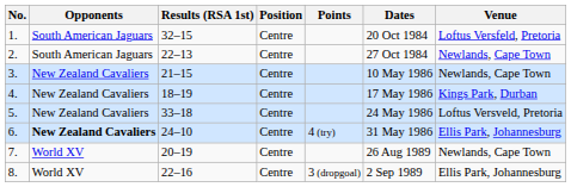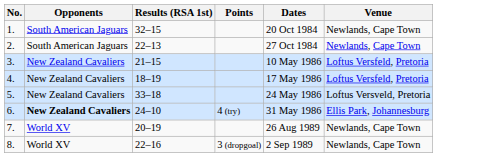- column: Position | Centre | Centre | Centre | Centre | Centre | Centre | Centre | Centre
1. | Venue: Loftus Versfeld, Pretoria -> Newlands, Cape Town
3. | Venue: Newlands, Cape Town -> Loftus Versfeld, Pretoria
4. | Venue: Kings Park, Durban -> Loftus Versfeld, Pretoria
8. | Venue: Ellis Park, Johannesburg -> Newlands, Cape Town
